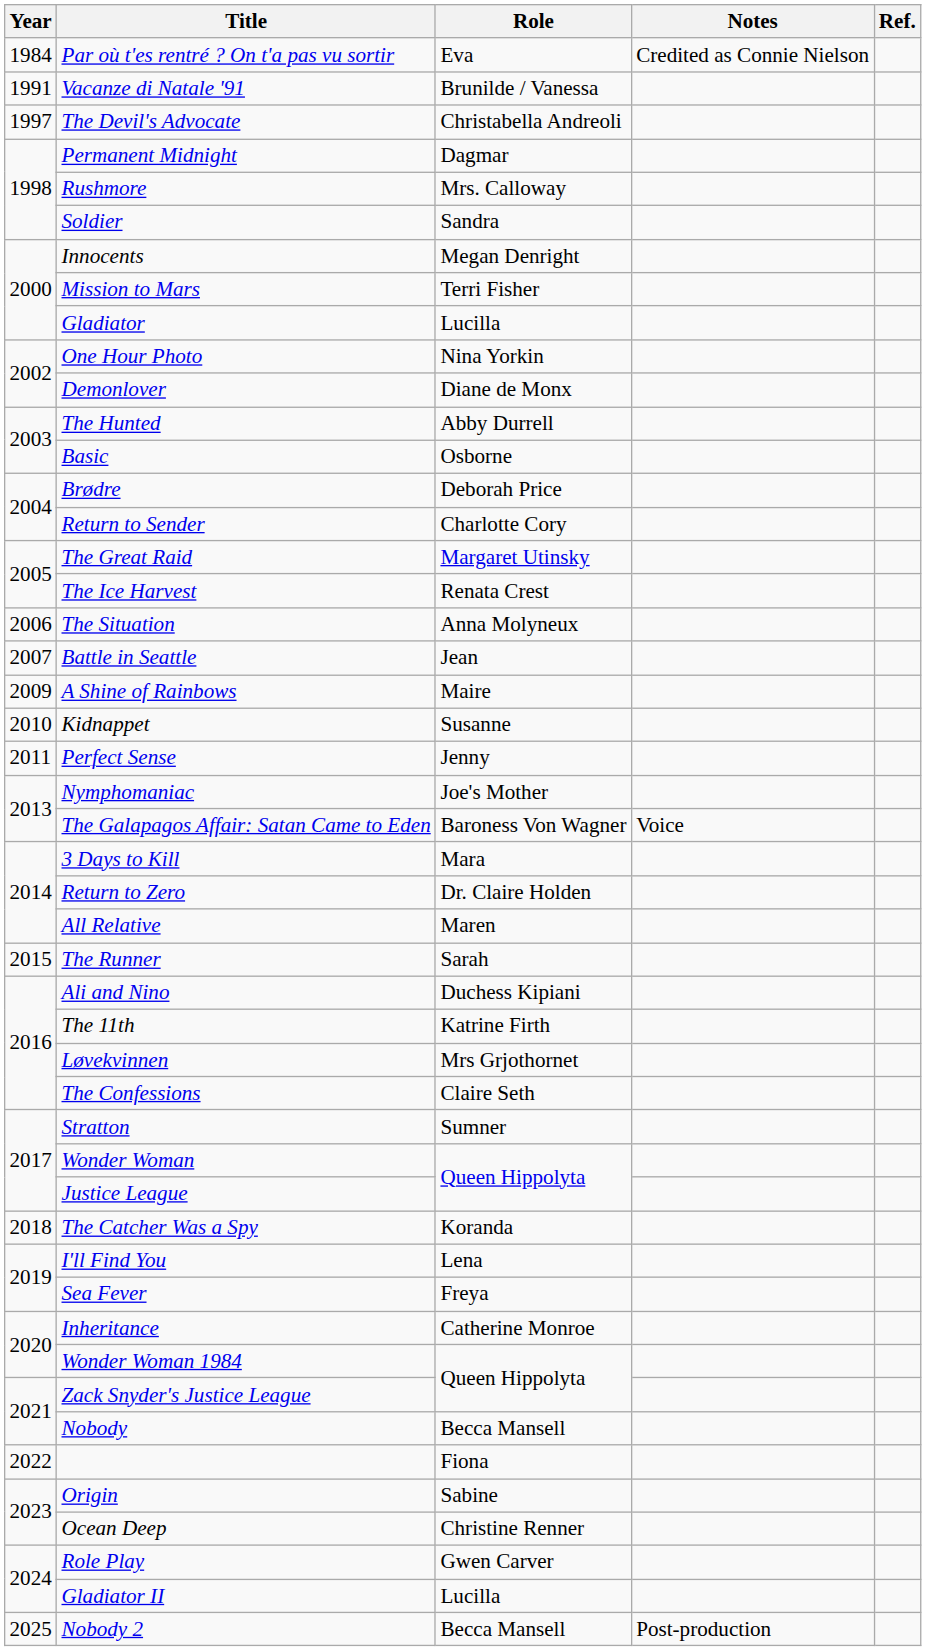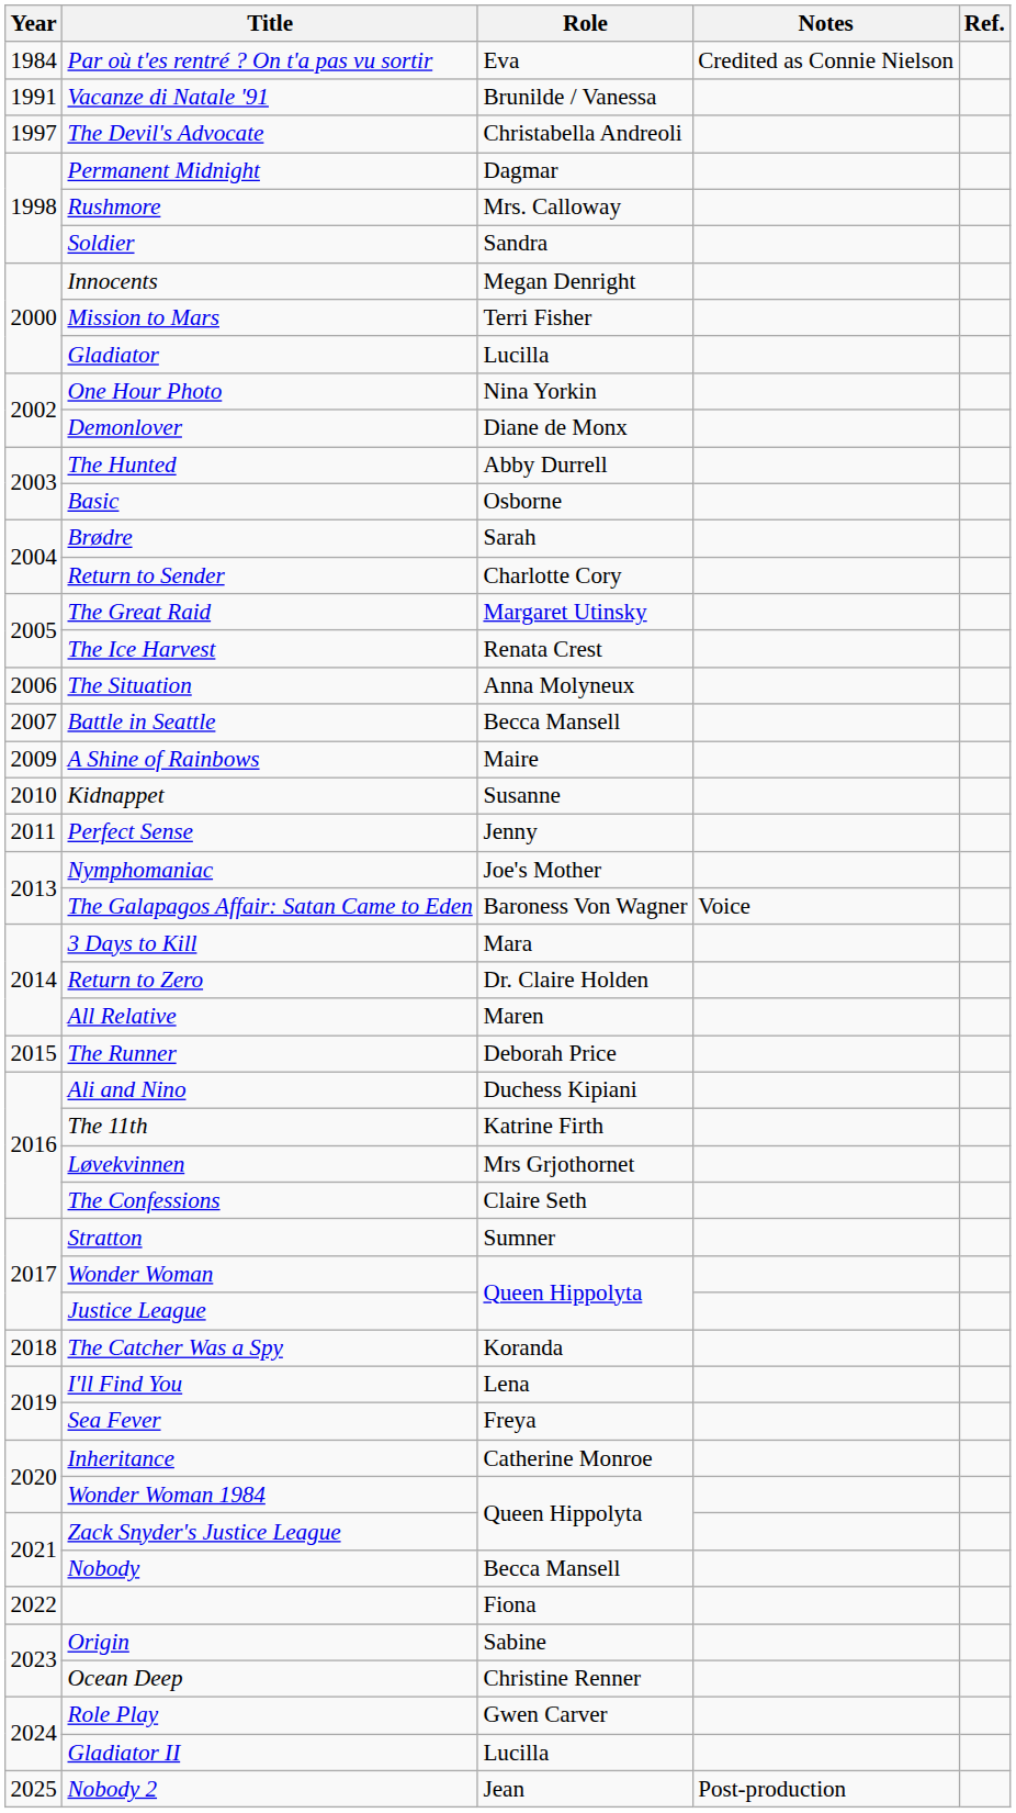Brødre | Role: Deborah Price -> Sarah
Battle in Seattle | Role: Jean -> Becca Mansell
The Runner | Role: Sarah -> Deborah Price
Nobody 2 | Role: Becca Mansell -> Jean
